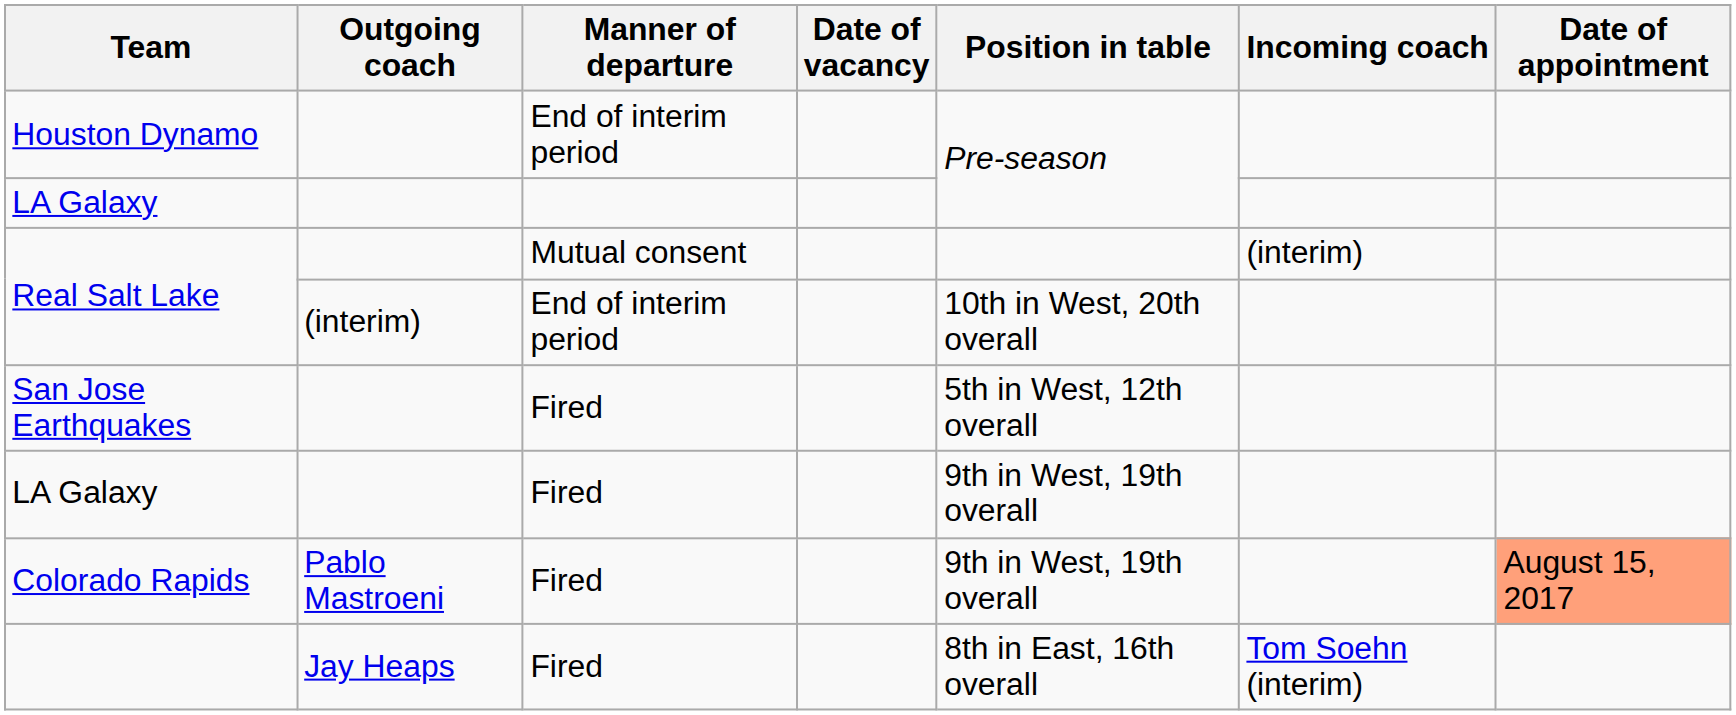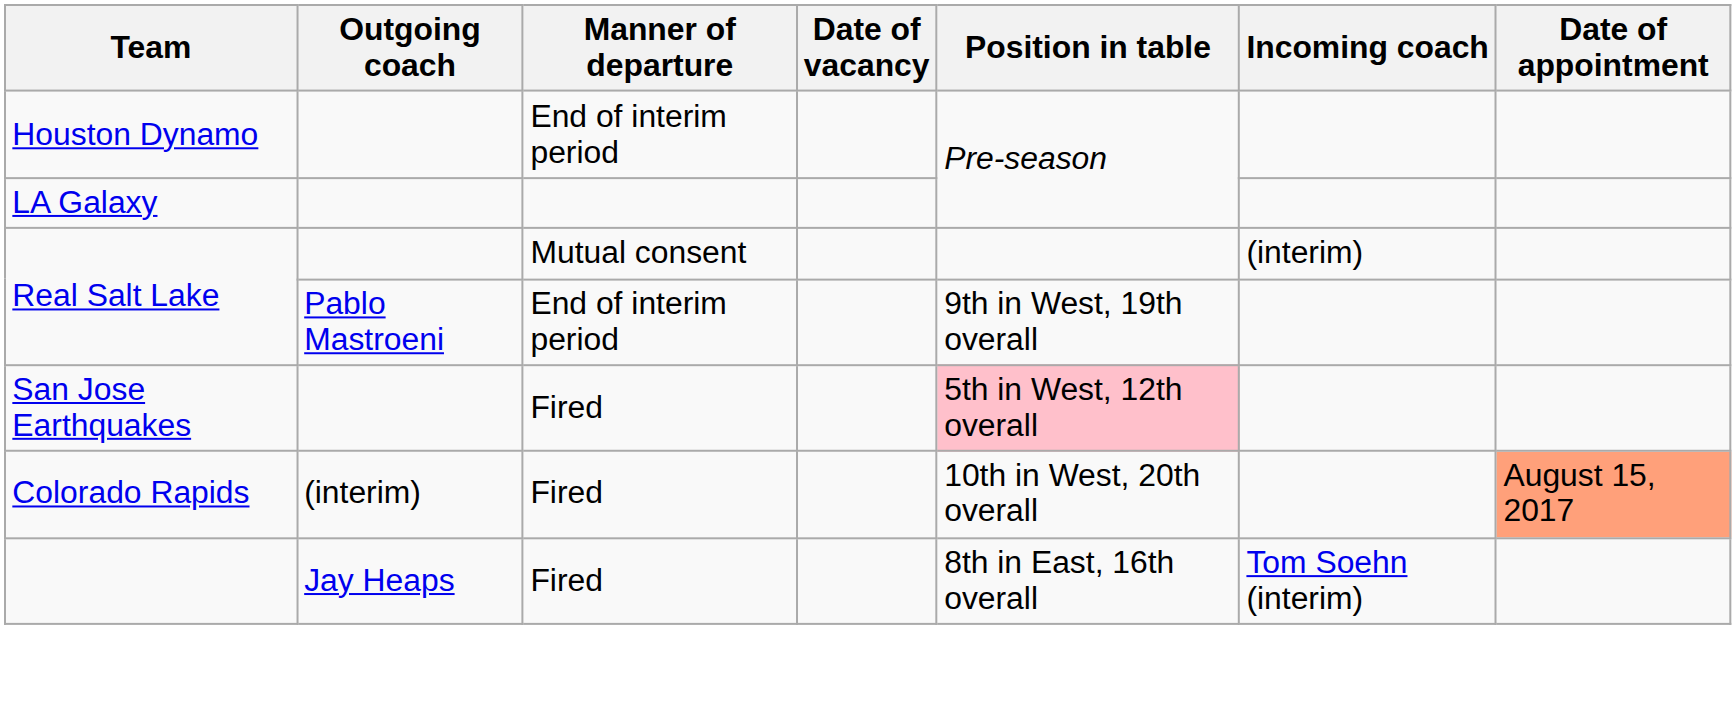Real Salt Lake / End of interim period | Outgoing coach: (interim) -> Pablo Mastroeni
Real Salt Lake / End of interim period | Position in table: 10th in West, 20th overall -> 9th in West, 19th overall
San Jose Earthquakes | Position in table: no background -> pink background
- row: LA Galaxy | Fired | 9th in West, 19th overall
Colorado Rapids | Outgoing coach: Pablo Mastroeni -> (interim)
Colorado Rapids | Position in table: 9th in West, 19th overall -> 10th in West, 20th overall
